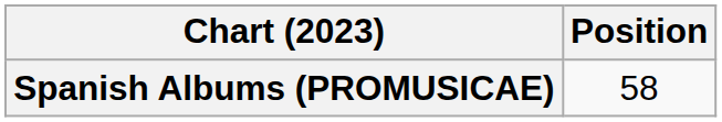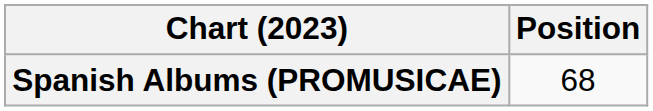Spanish Albums (PROMUSICAE) | Position: 58 -> 68
